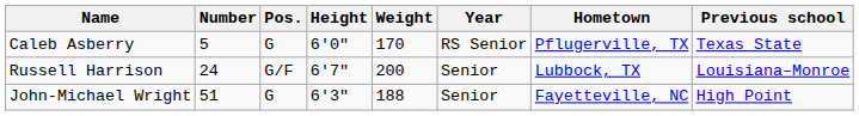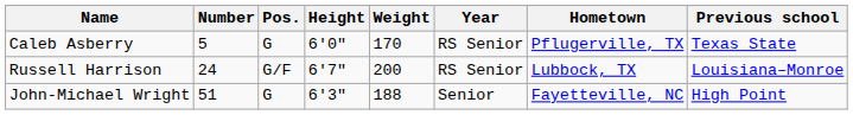Russell Harrison | Year: Senior -> RS Senior
